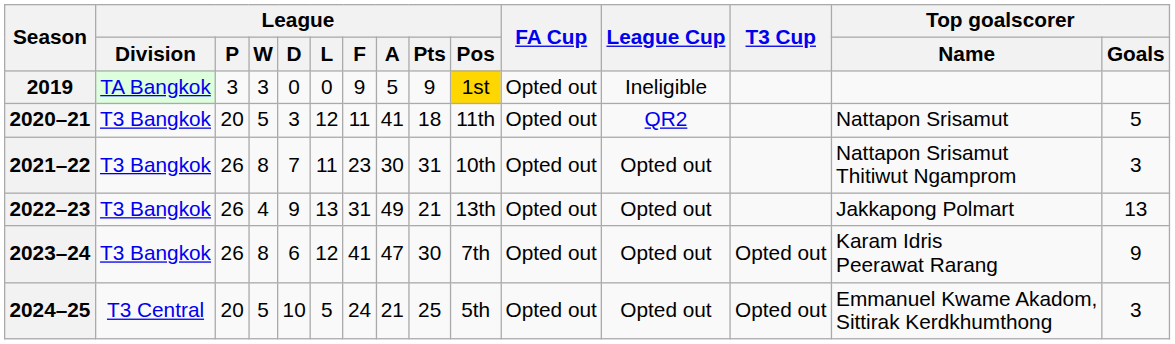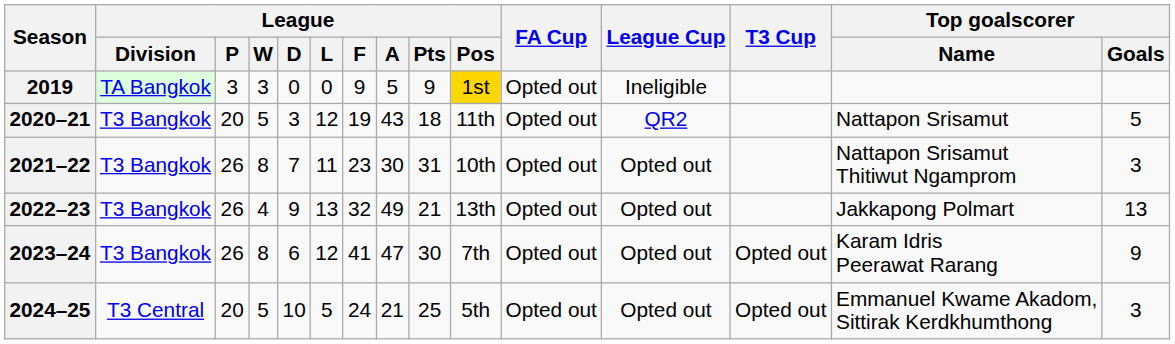2020–21 | League / F: 11 -> 19
2020–21 | League / A: 41 -> 43
2022–23 | League / F: 31 -> 32
